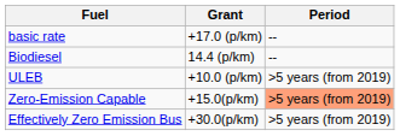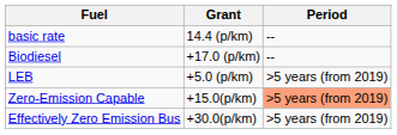basic rate | Grant: +17.0 (p/km) -> 14.4 (p/km)
Biodiesel | Grant: 14.4 (p/km) -> +17.0 (p/km)
+ row: LEB | +5.0 (p/km) | >5 years (from 2019)
- row: ULEB | +10.0 (p/km) | >5 years (from 2019)
